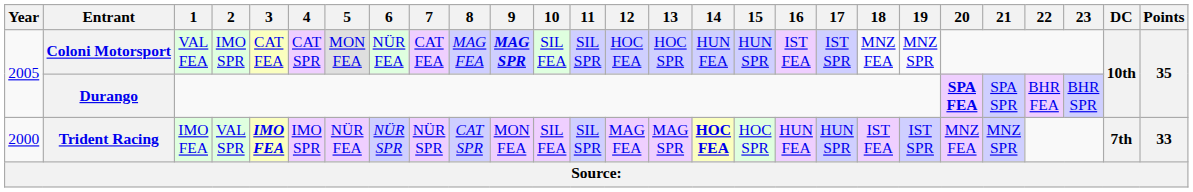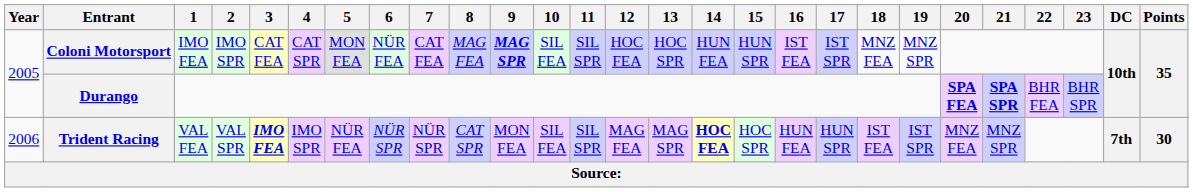Coloni Motorsport | 1: VAL FEA -> IMO FEA
Durango | 21: normal -> bold
Trident Racing | Year: 2000 -> 2006
Trident Racing | 1: IMO FEA -> VAL FEA
Trident Racing | Points: 33 -> 30
